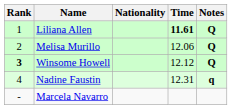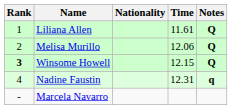Liliana Allen | Time: bold -> normal
Winsome Howell | Time: 12.12 -> 12.15
